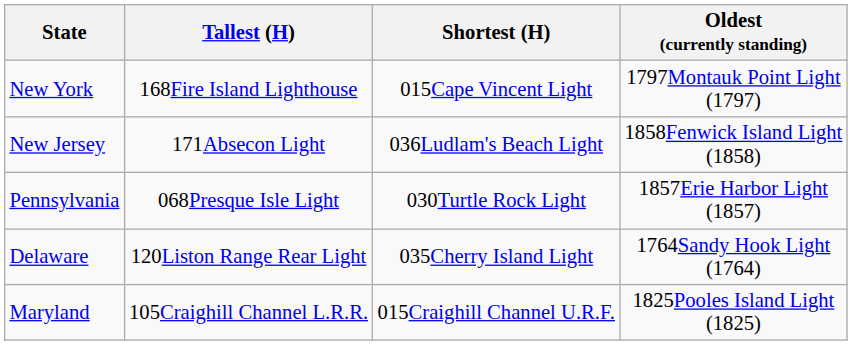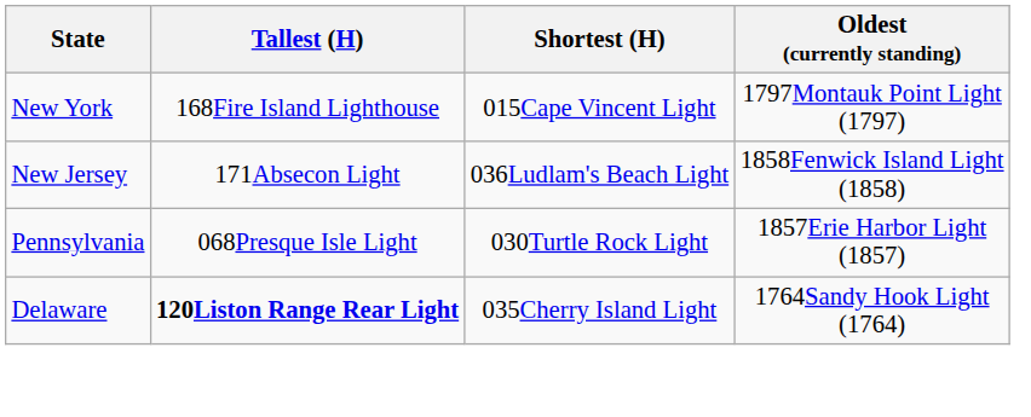Delaware | Tallest (H): normal -> bold
- row: Maryland | 105Craighill Channel L.R.R. | 015Craighill Channel U.R.F. | 1825Pooles Island Light (1825)
